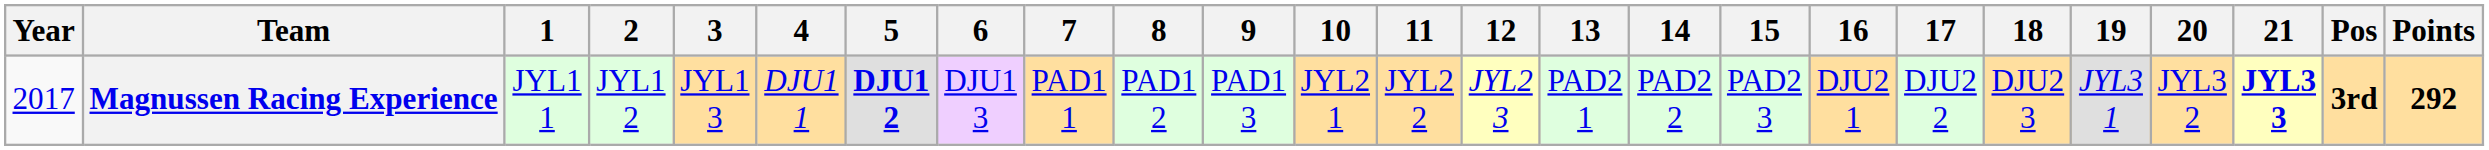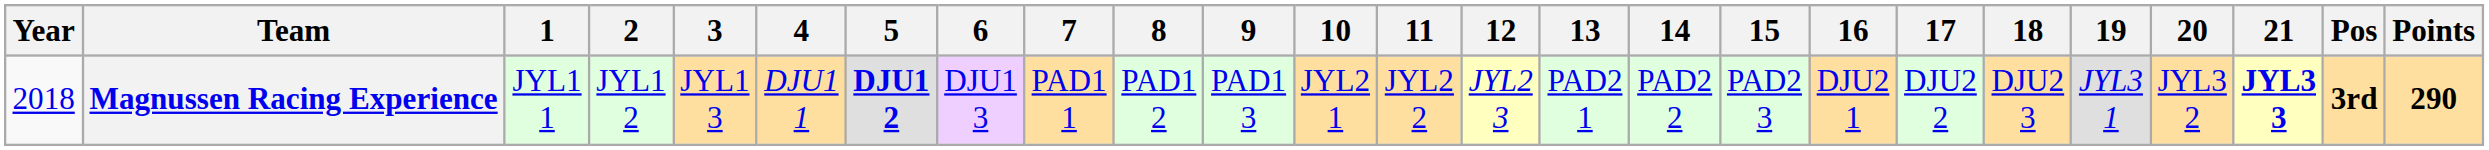Magnussen Racing Experience | Year: 2017 -> 2018
Magnussen Racing Experience | Points: 292 -> 290
